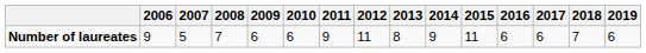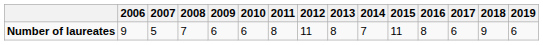Number of laureates | 2011: 9 -> 8
Number of laureates | 2014: 9 -> 7
Number of laureates | 2016: 6 -> 8
Number of laureates | 2018: 7 -> 9
